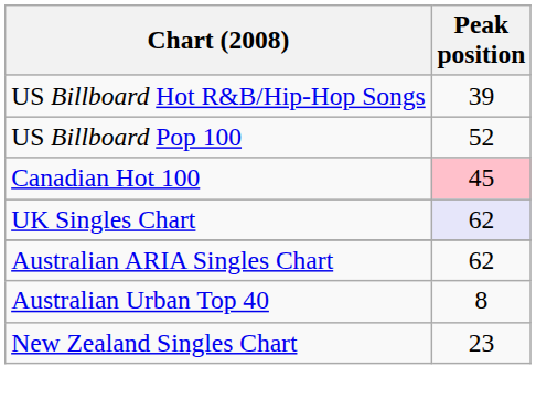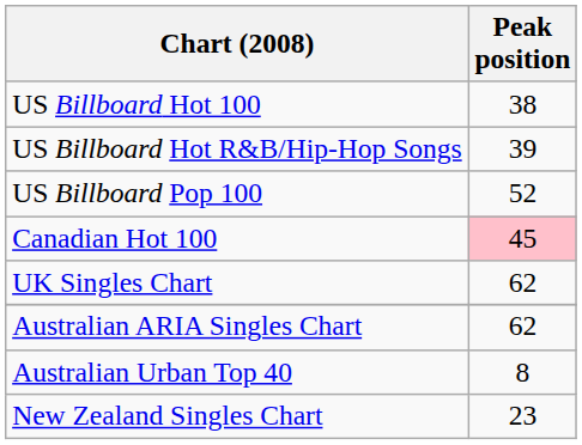+ row: US Billboard Hot 100 | 38
UK Singles Chart | Peak position: lavender background -> no background
